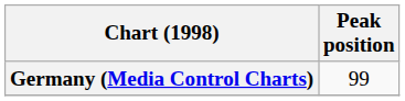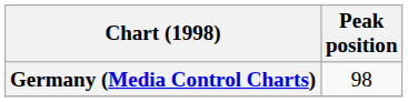Germany (Media Control Charts) | Peak position: 99 -> 98
